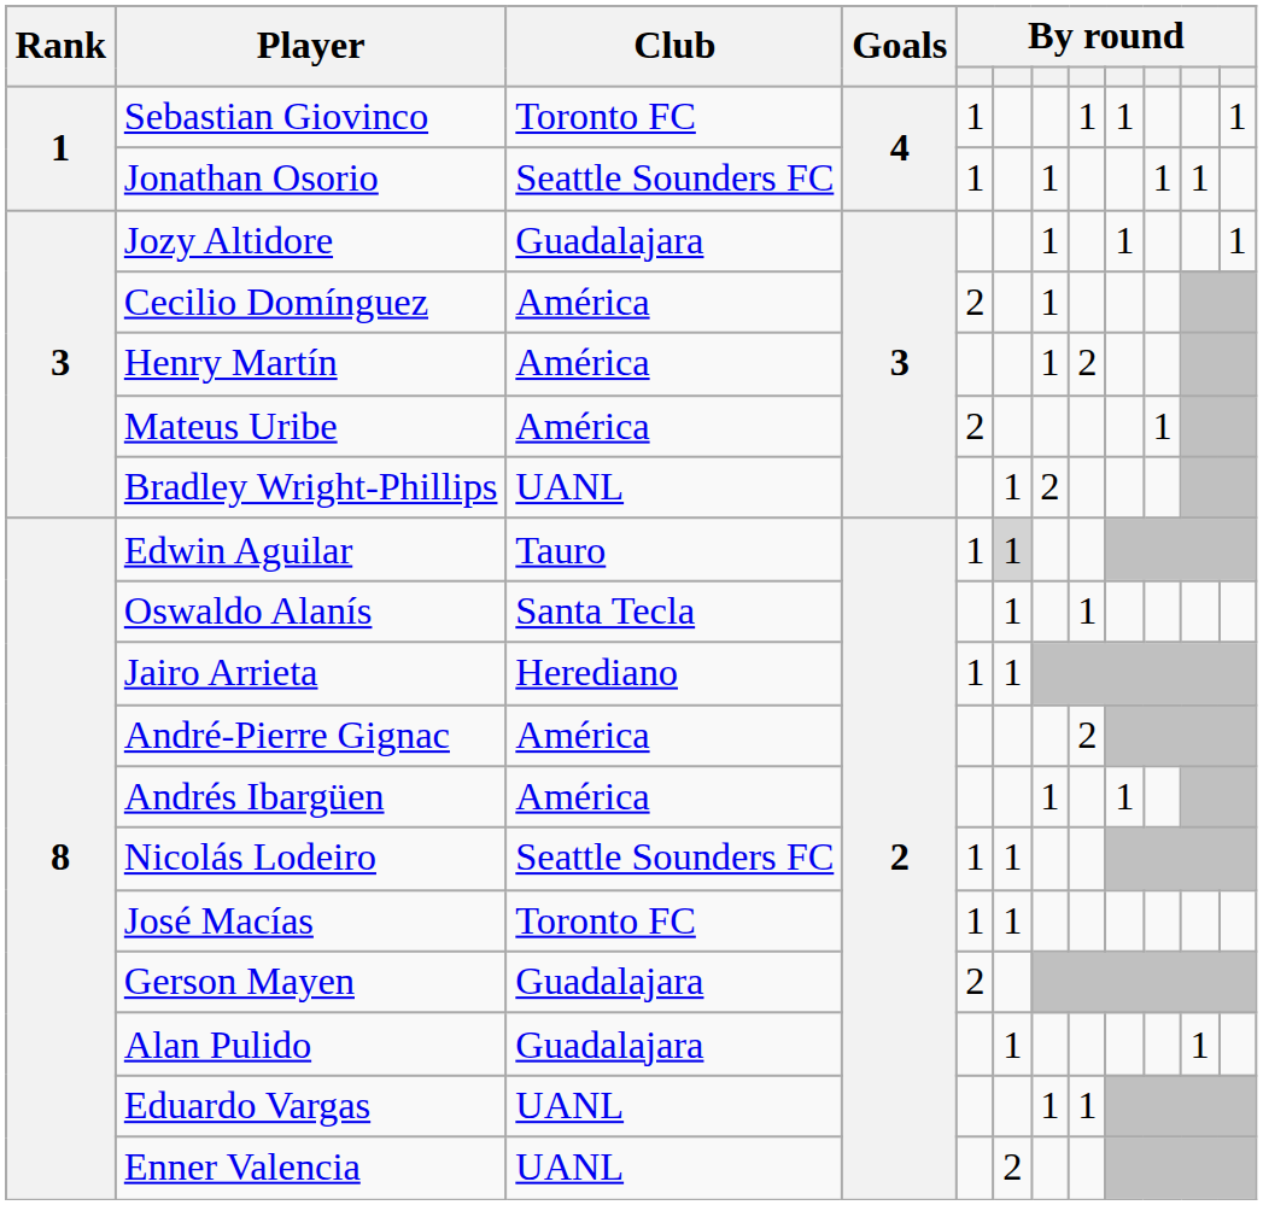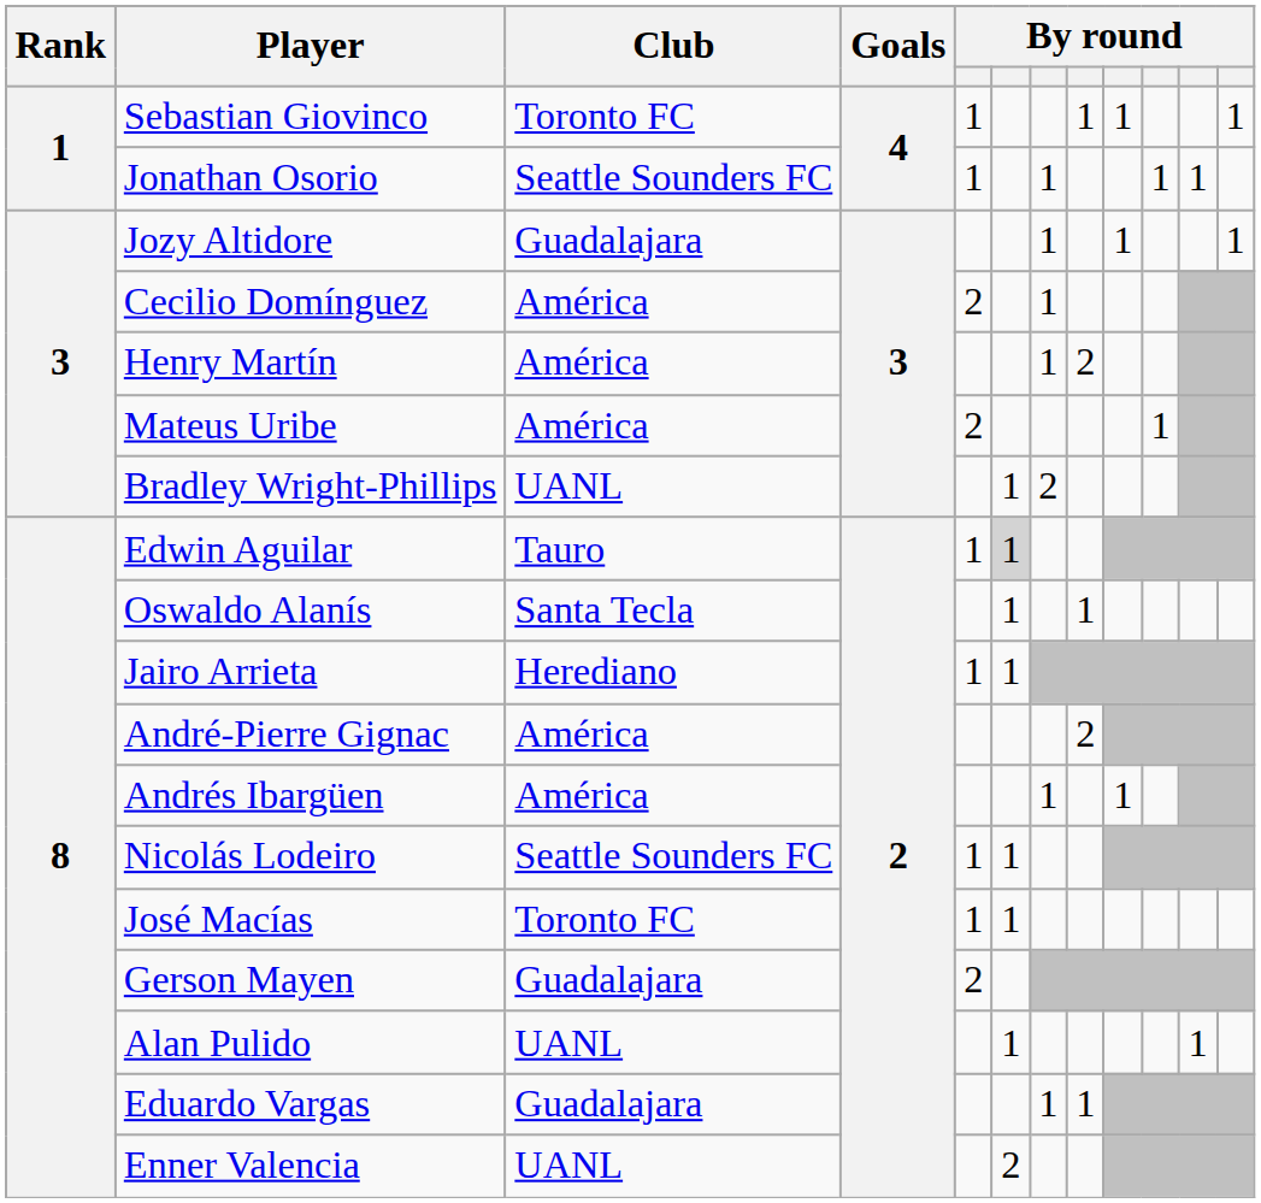Alan Pulido | Club: Guadalajara -> UANL
Eduardo Vargas | Club: UANL -> Guadalajara
